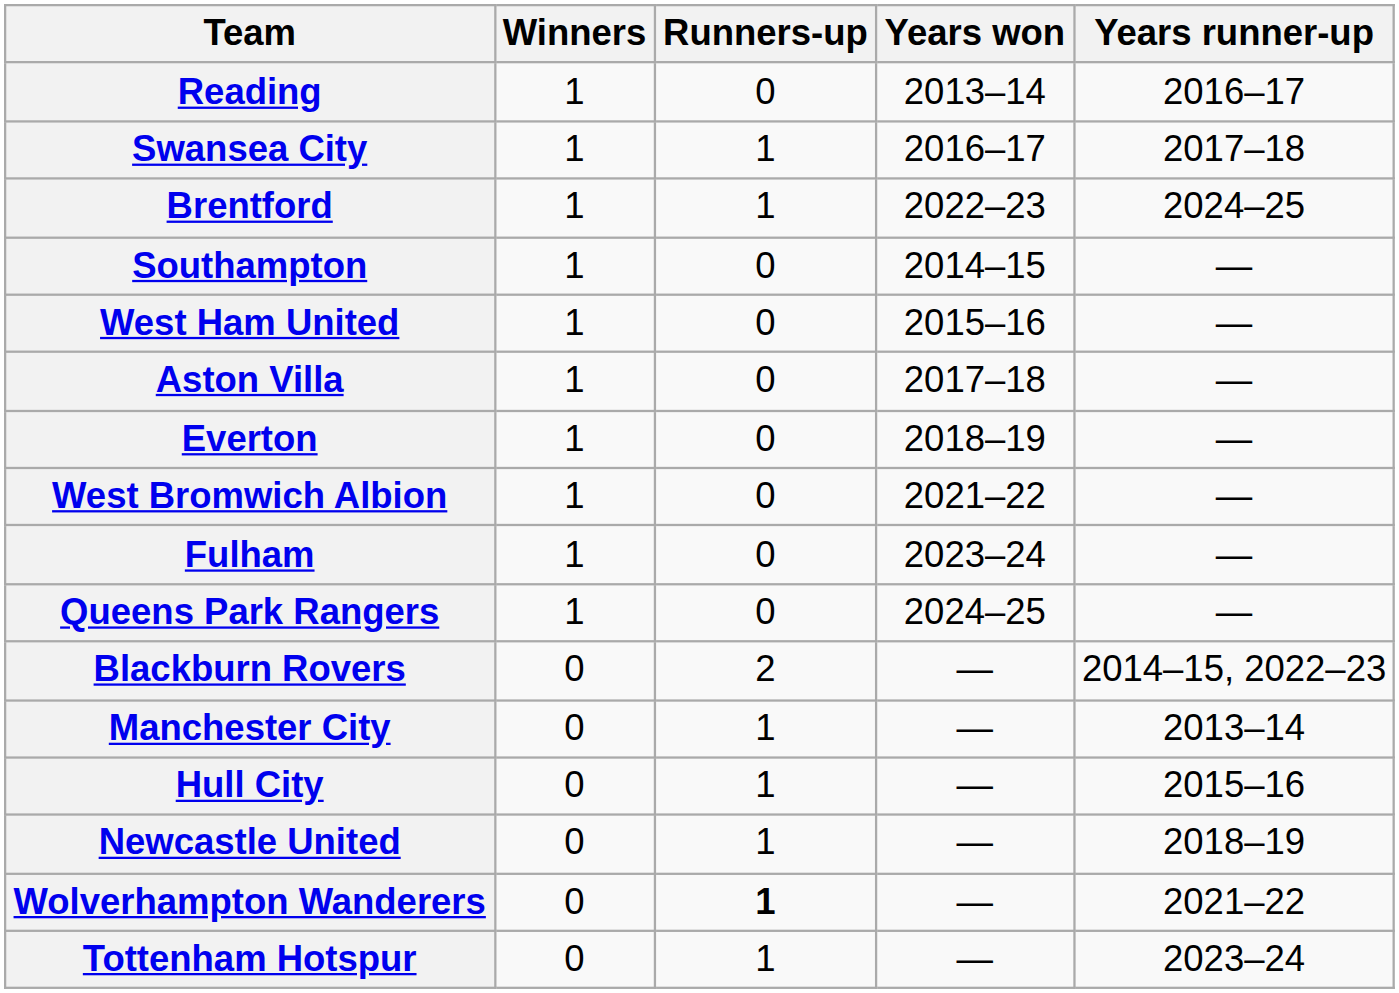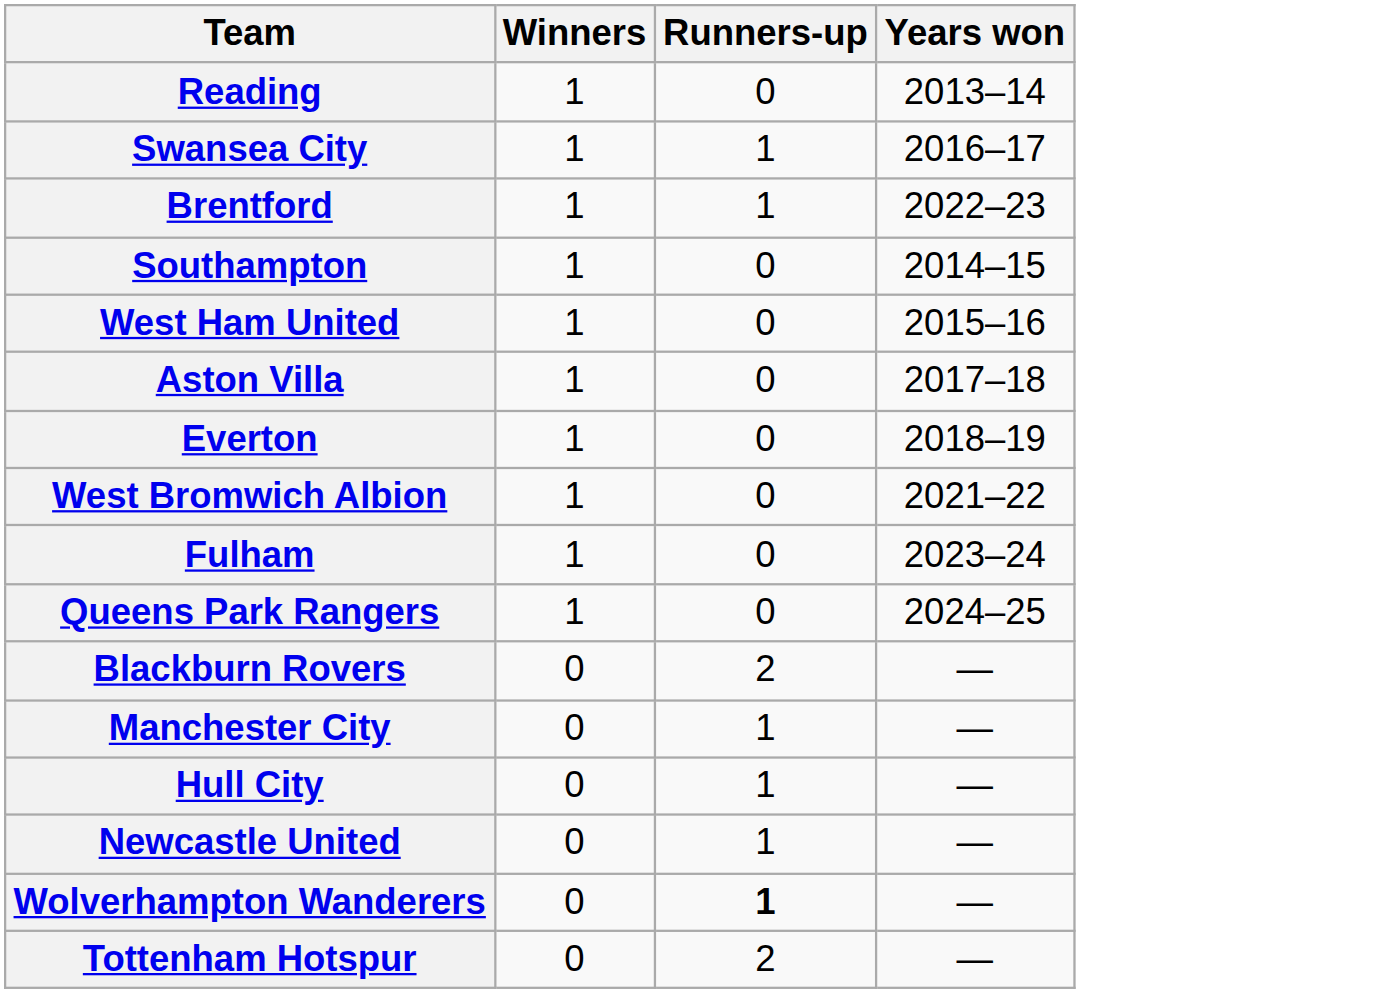- column: Years runner-up | 2016–17 | 2017–18 | 2024–25 | — | — | — | — | — | — | — | 2014–15, 2022–23 | 2013–14 | 2015–16 | 2018–19 | 2021–22 | 2023–24
Tottenham Hotspur | Runners-up: 1 -> 2
